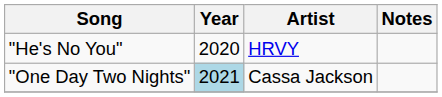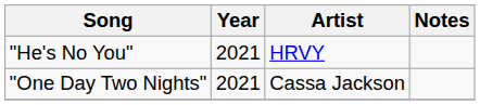"He's No You" | Year: 2020 -> 2021
"One Day Two Nights" | Year: lightblue background -> no background
